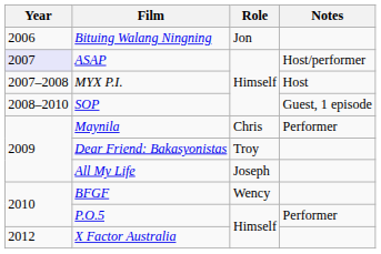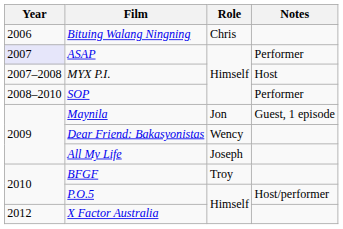Bituing Walang Ningning | Role: Jon -> Chris
ASAP | Notes: Host/performer -> Performer
SOP | Notes: Guest, 1 episode -> Performer
Maynila | Role: Chris -> Jon
Maynila | Notes: Performer -> Guest, 1 episode
Dear Friend: Bakasyonistas | Role: Troy -> Wency
BFGF | Role: Wency -> Troy
P.O.5 | Notes: Performer -> Host/performer
